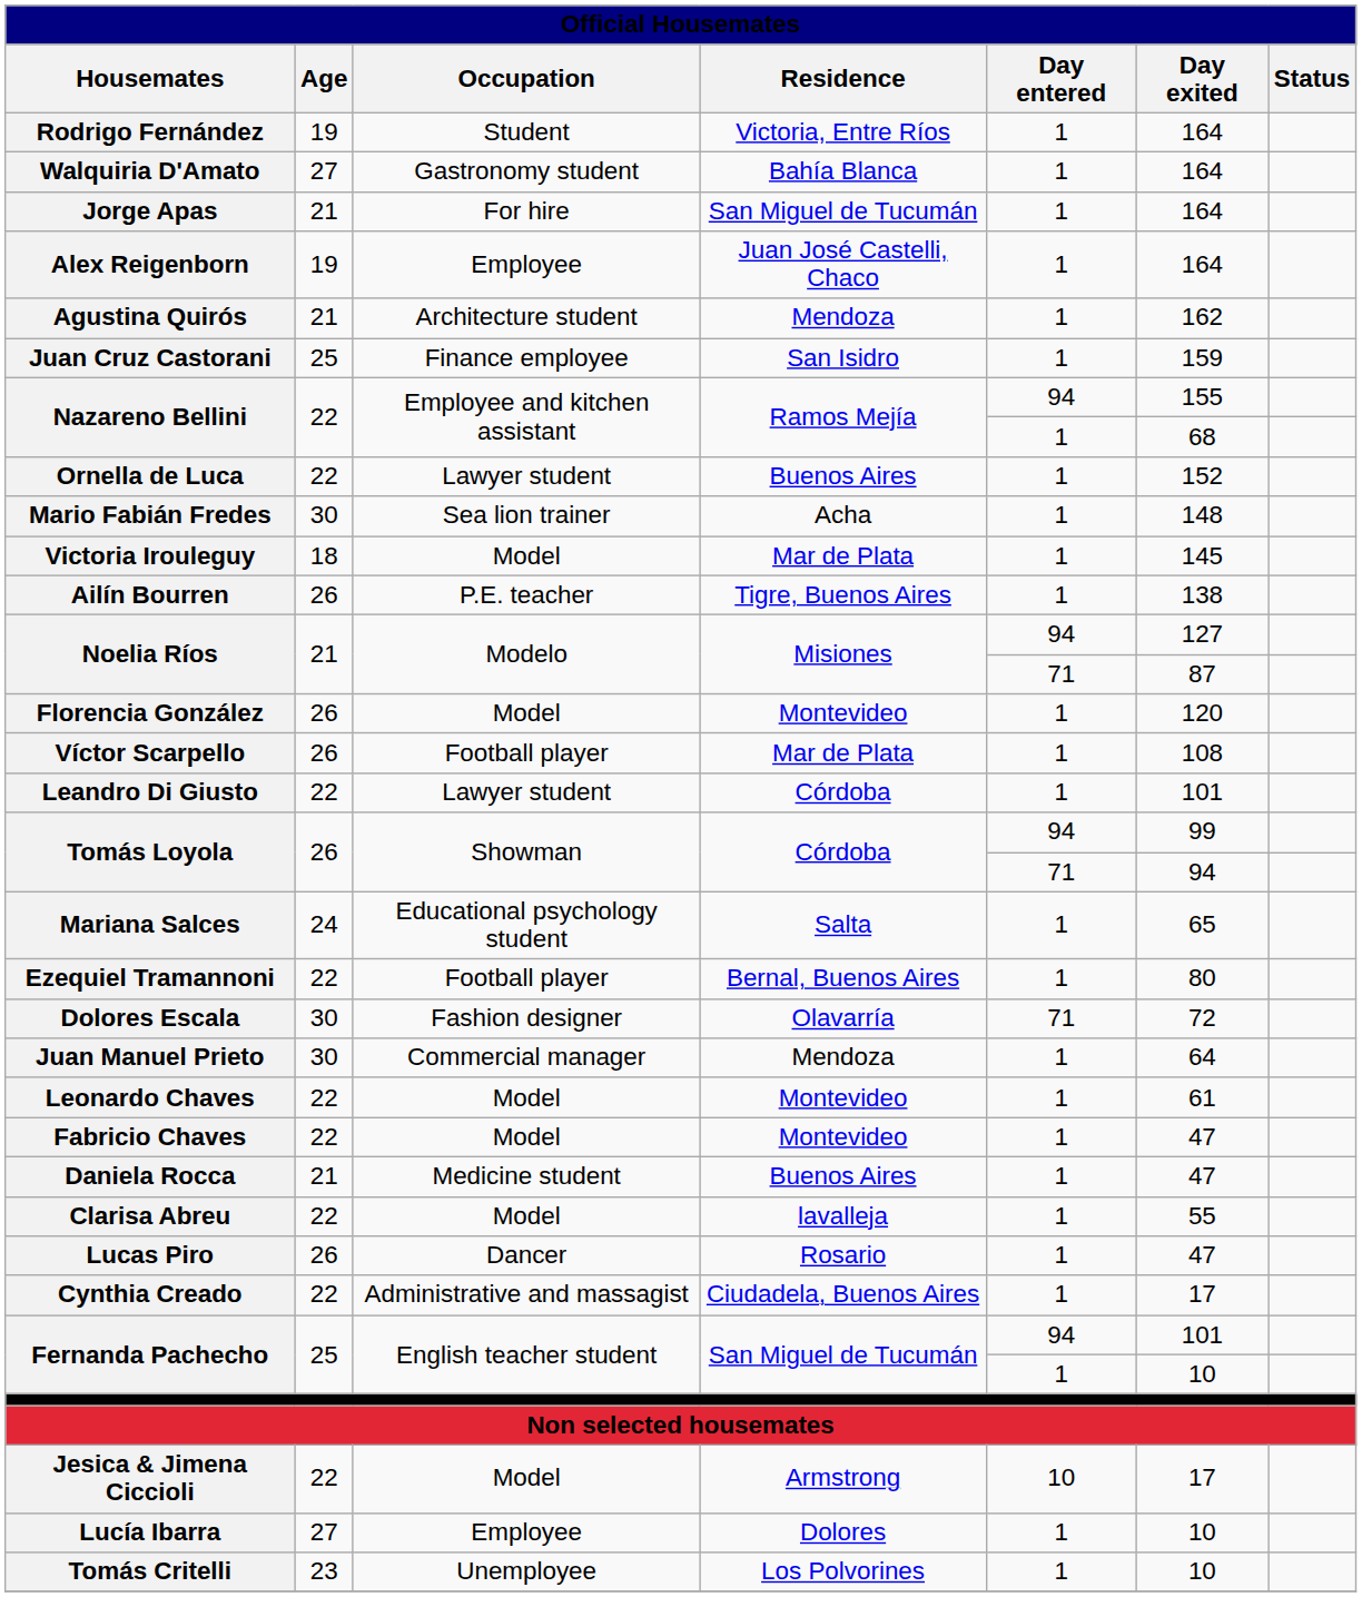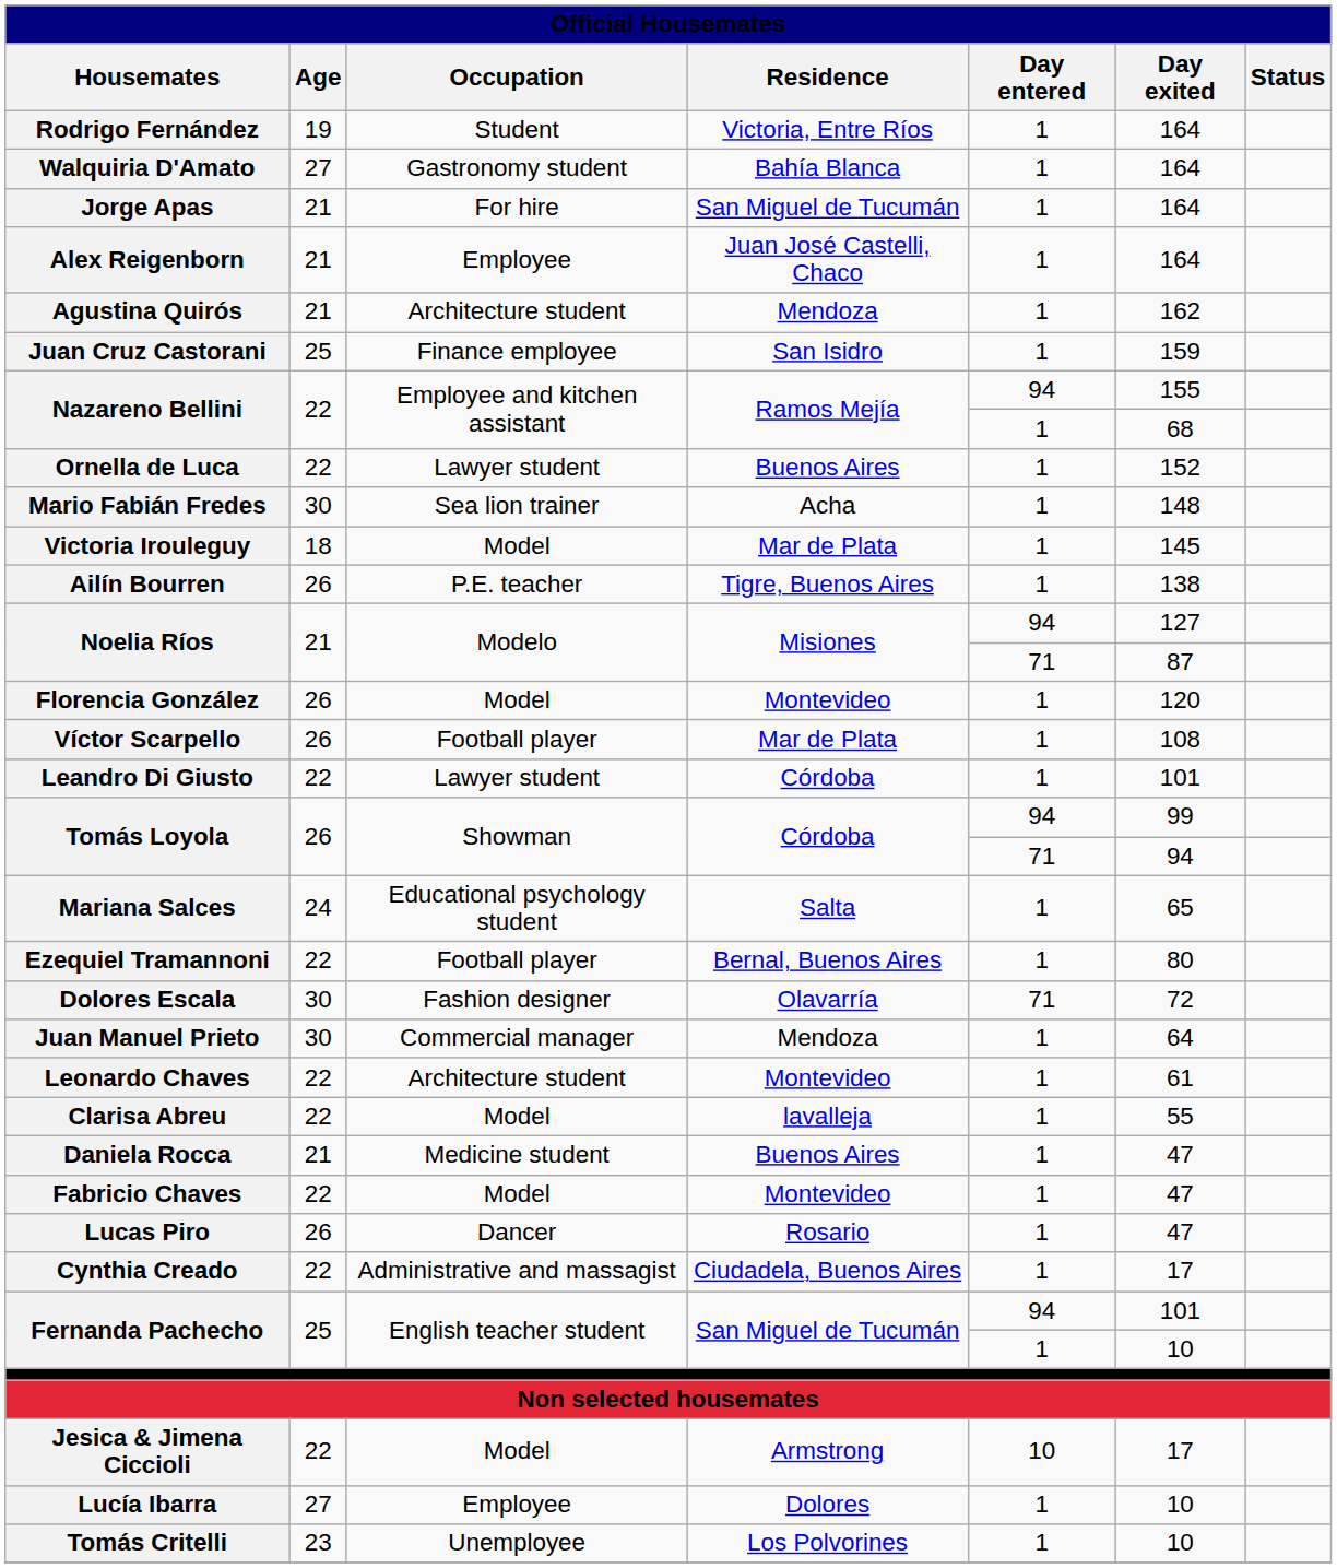Alex Reigenborn | column 2: 19 -> 21
Leonardo Chaves | column 3: Model -> Architecture student
rows swapped: Clarisa Abreu <-> Fabricio Chaves
